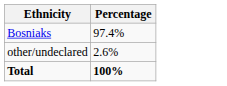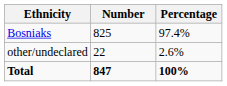+ column: Number | 825 | 22 | 847
